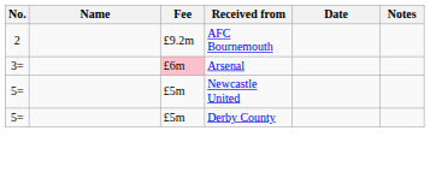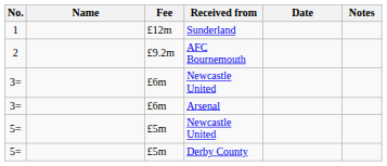+ row: 1 | £12m | Sunderland
+ row: 3= | £6m | Newcastle United
Arsenal | Fee: pink background -> no background
